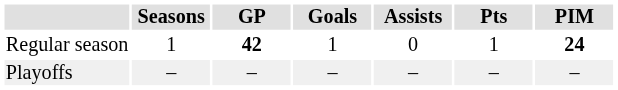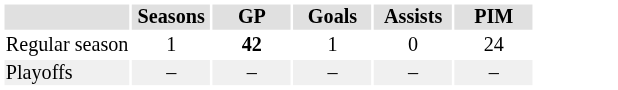- column: Pts | 1 | –
Regular season | PIM: bold -> normal
